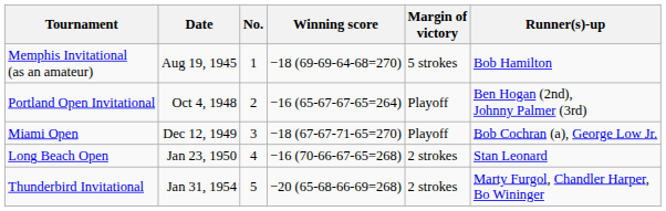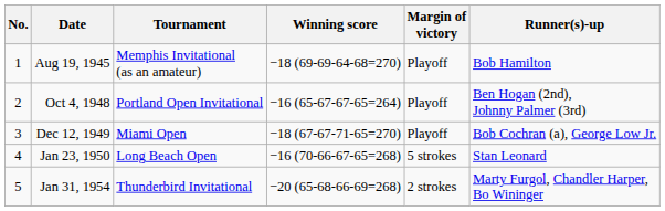columns swapped: No. <-> Tournament
Aug 19, 1945 | Margin of victory: 5 strokes -> Playoff
Jan 23, 1950 | Margin of victory: 2 strokes -> 5 strokes
